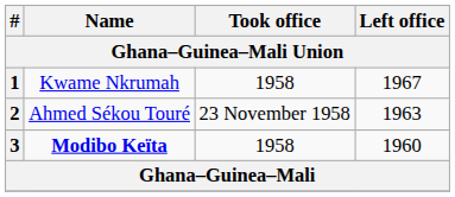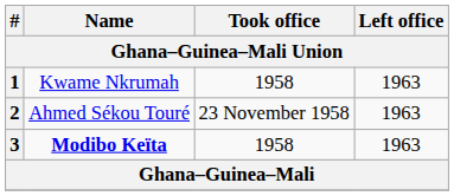1 | Left office: 1967 -> 1963
3 | Left office: 1960 -> 1963
